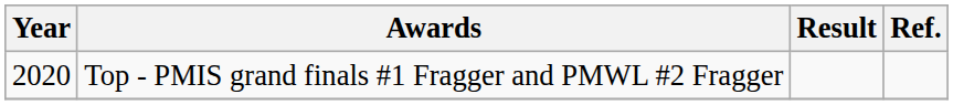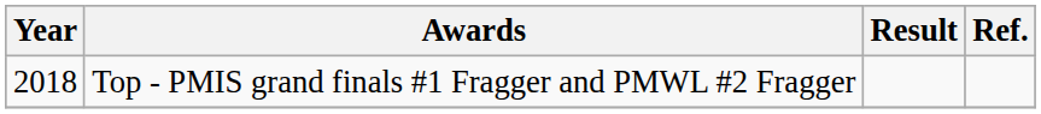Top - PMIS grand finals #1 Fragger and PMWL #2 Fragger | Year: 2020 -> 2018
